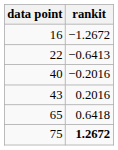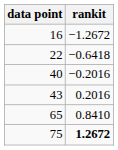22 | rankit: −0.6413 -> −0.6418
65 | rankit: 0.6418 -> 0.8410
